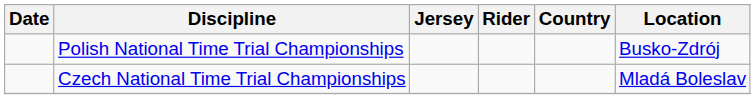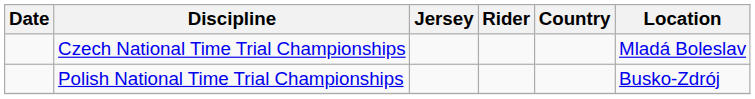rows swapped: Czech National Time Trial Championships <-> Polish National Time Trial Championships
